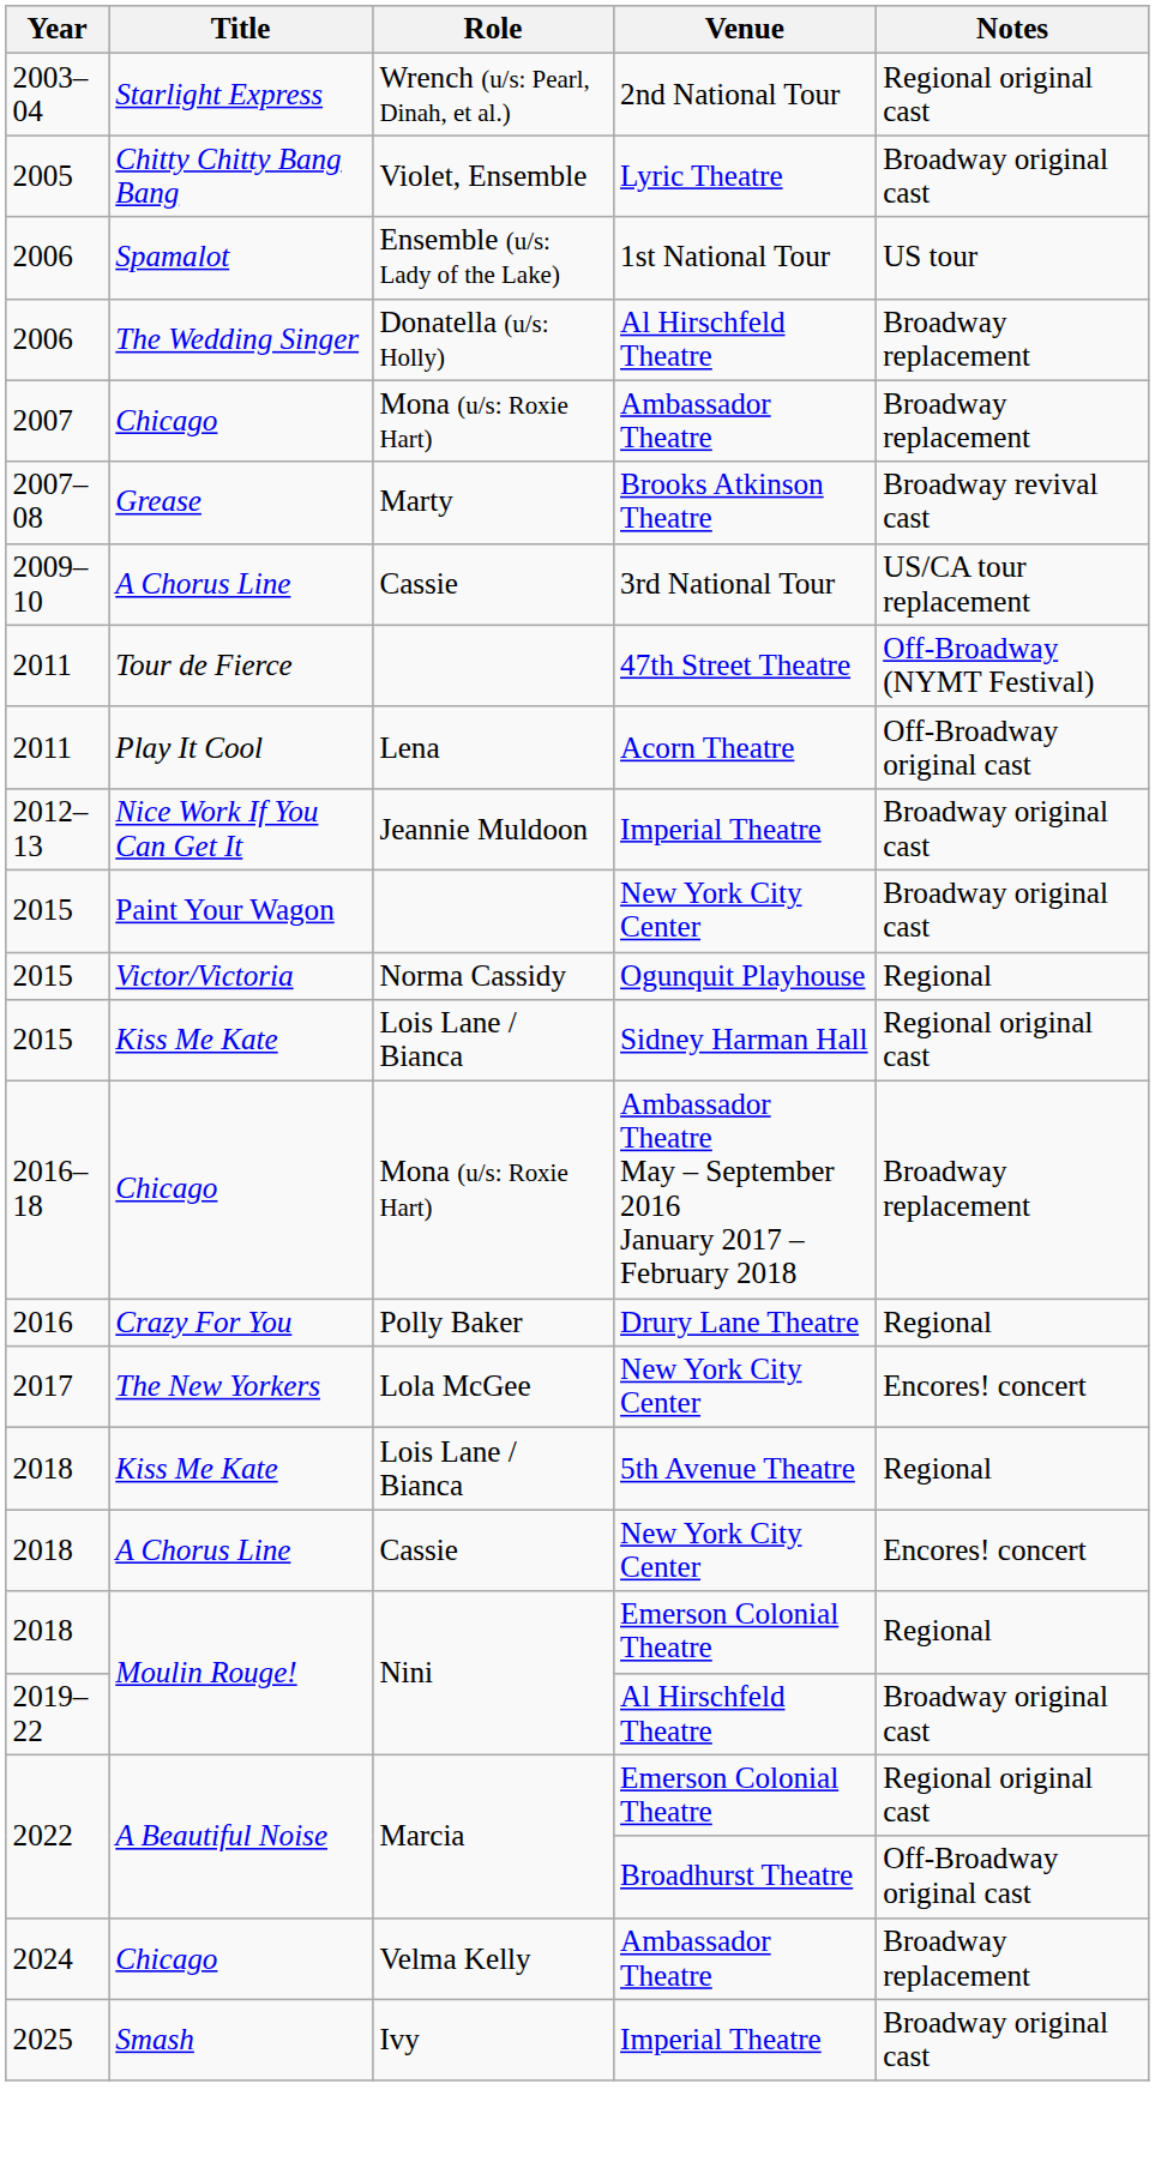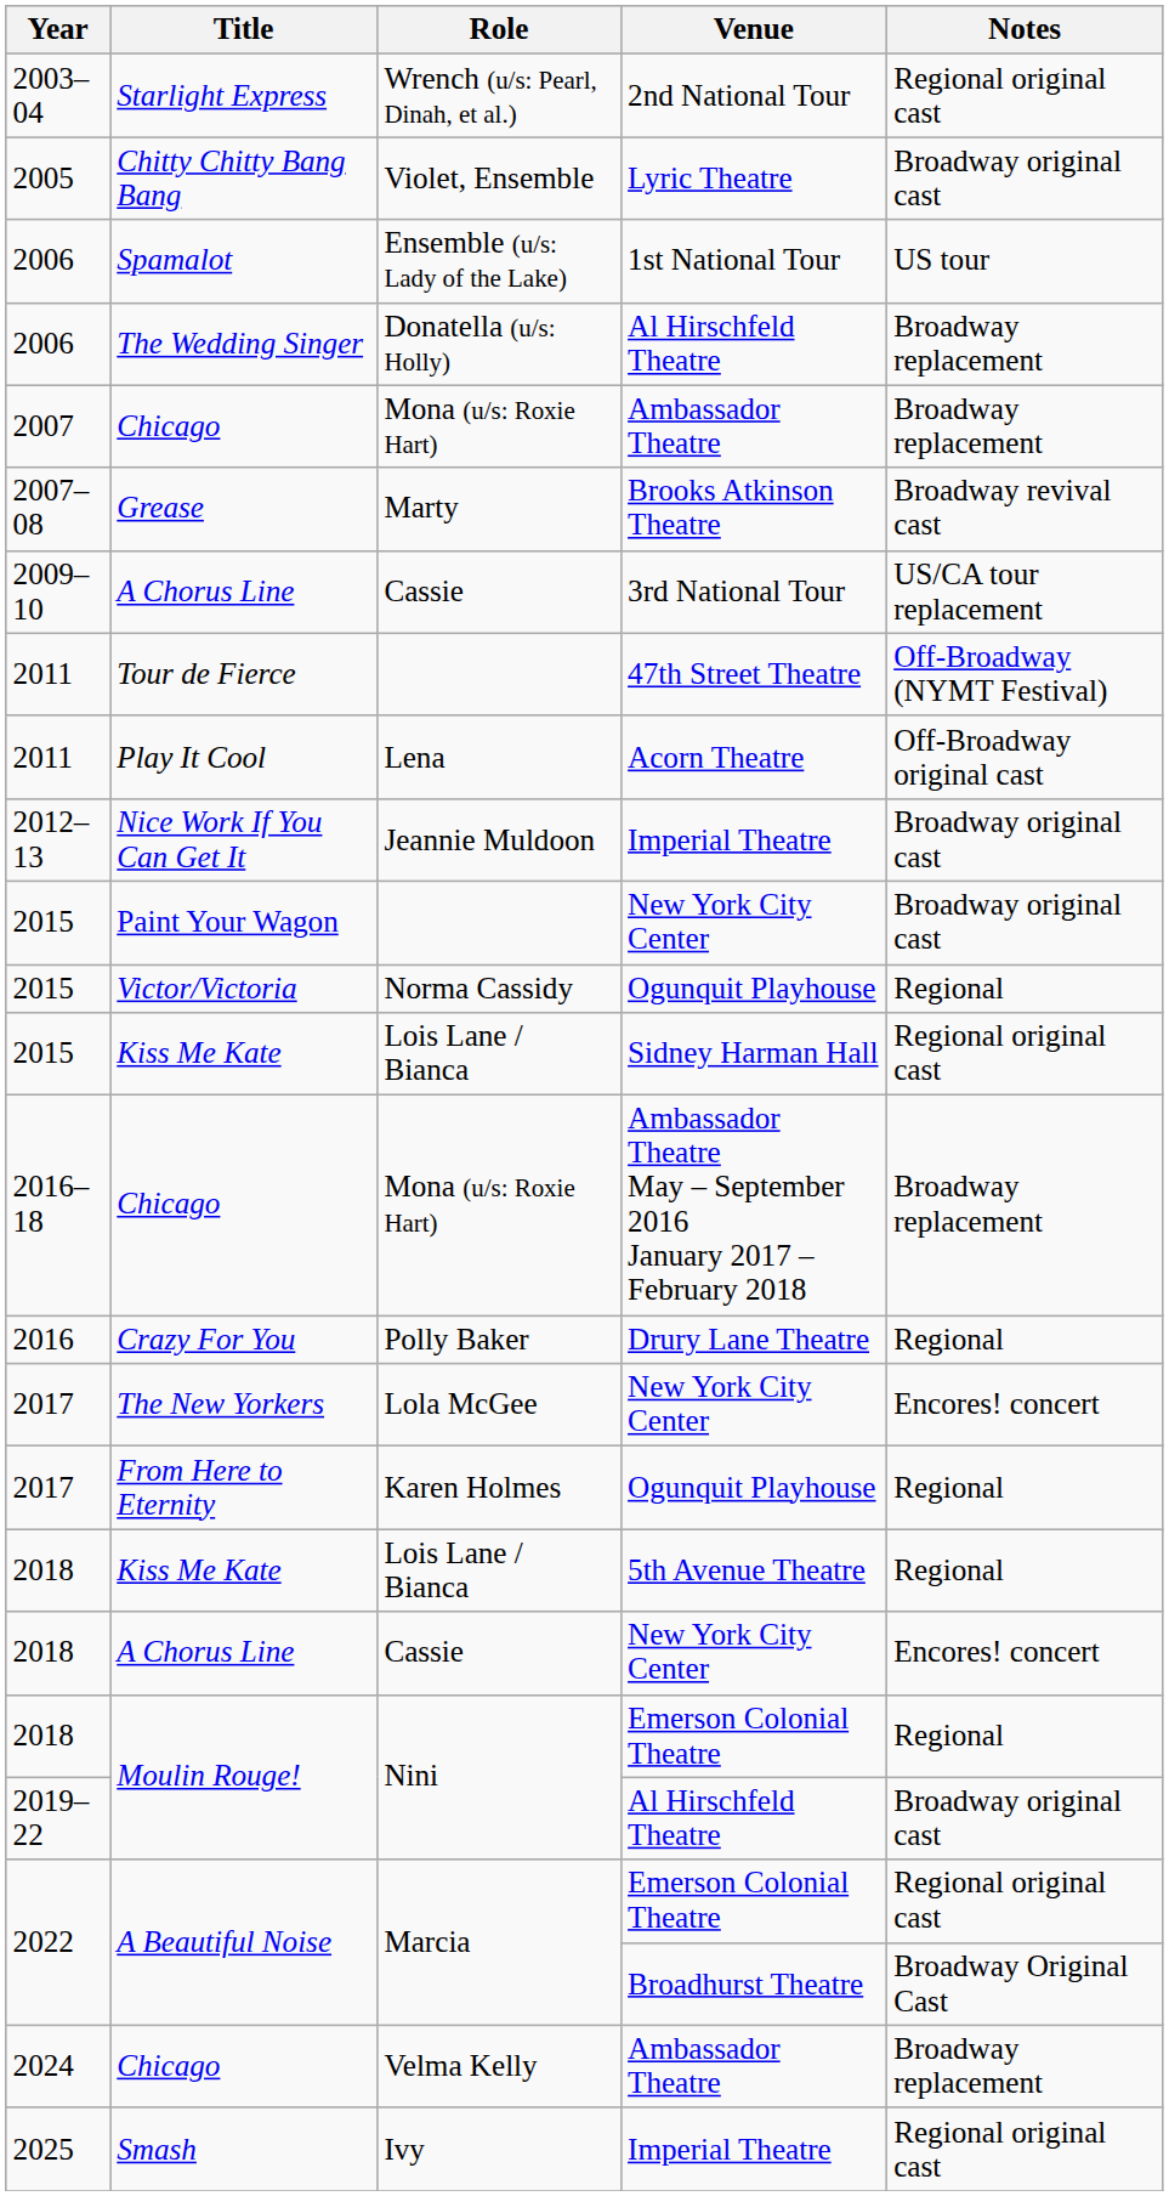+ row: 2017 | From Here to Eternity | Karen Holmes | Ogunquit Playhouse | Regional
A Beautiful Noise / Broadhurst Theatre | Notes: Off-Broadway original cast -> Broadway Original Cast
Smash | Notes: Broadway original cast -> Regional original cast
